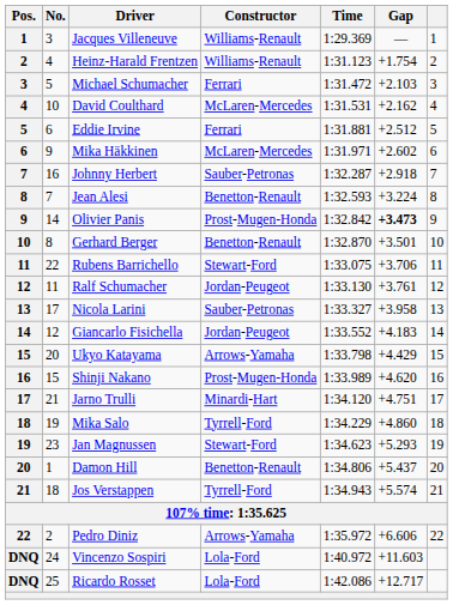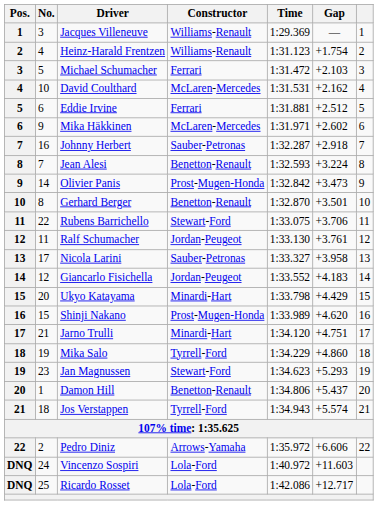Olivier Panis | Gap: bold -> normal
Ukyo Katayama | Constructor: Arrows-Yamaha -> Minardi-Hart
